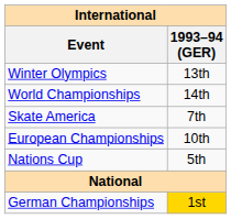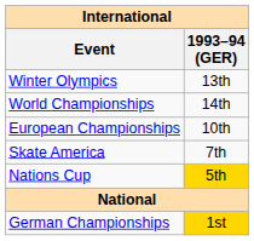rows swapped: European Championships <-> Skate America
Nations Cup | 1993–94 (GER): no background -> gold background
